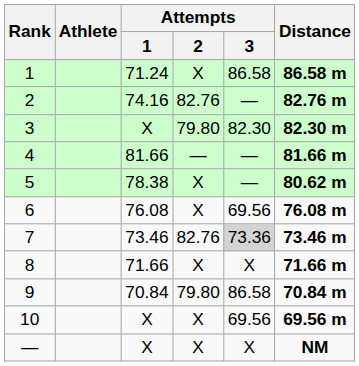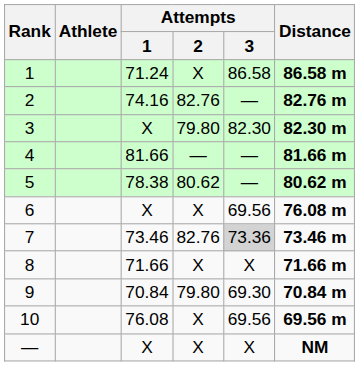5 | Attempts / 2: X -> 80.62
6 | Attempts / 1: 76.08 -> X
9 | Attempts / 3: 86.58 -> 69.30
10 | Attempts / 1: X -> 76.08
